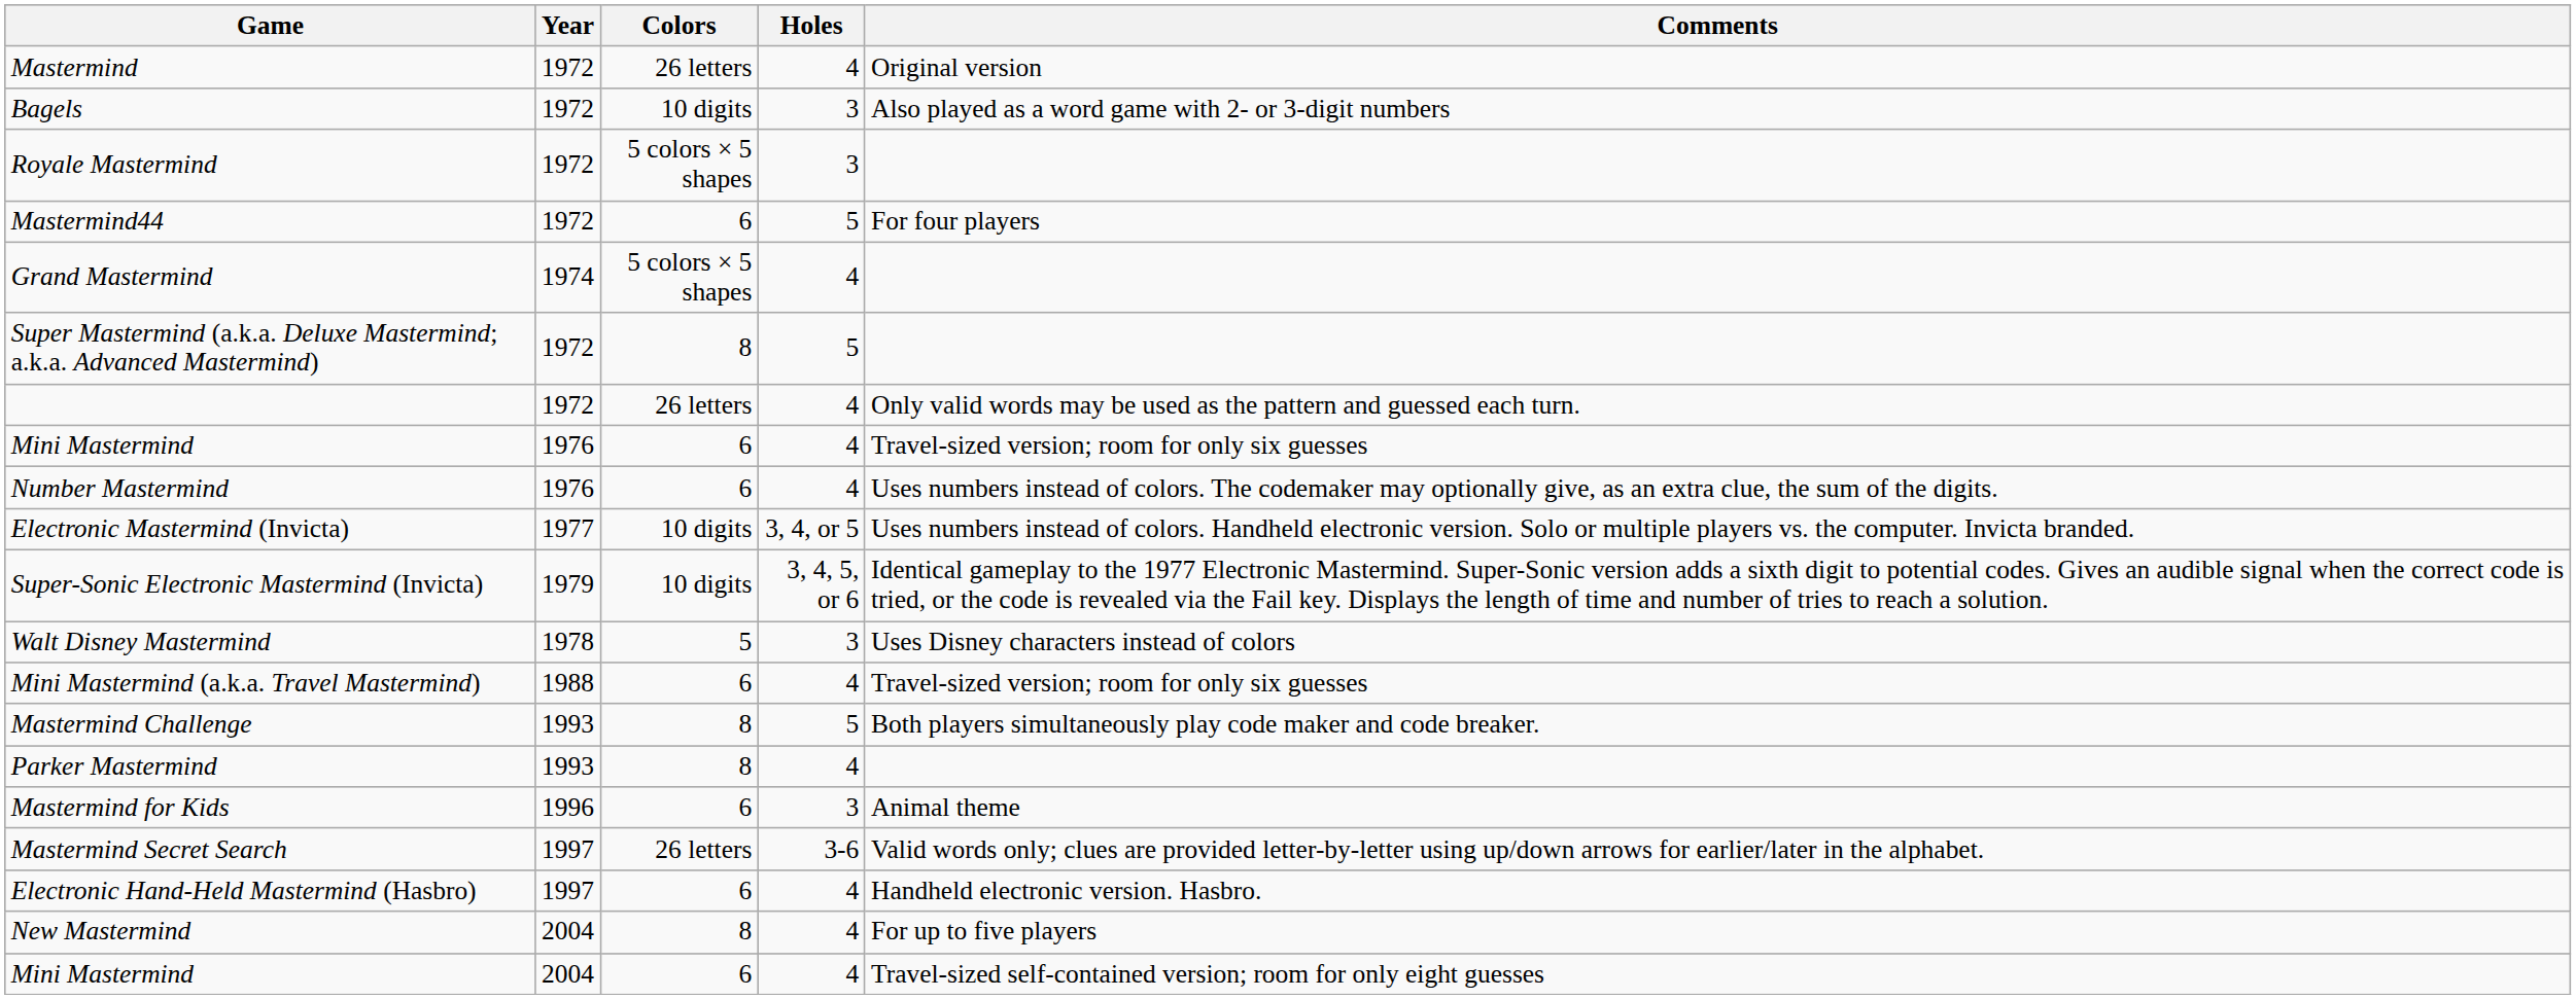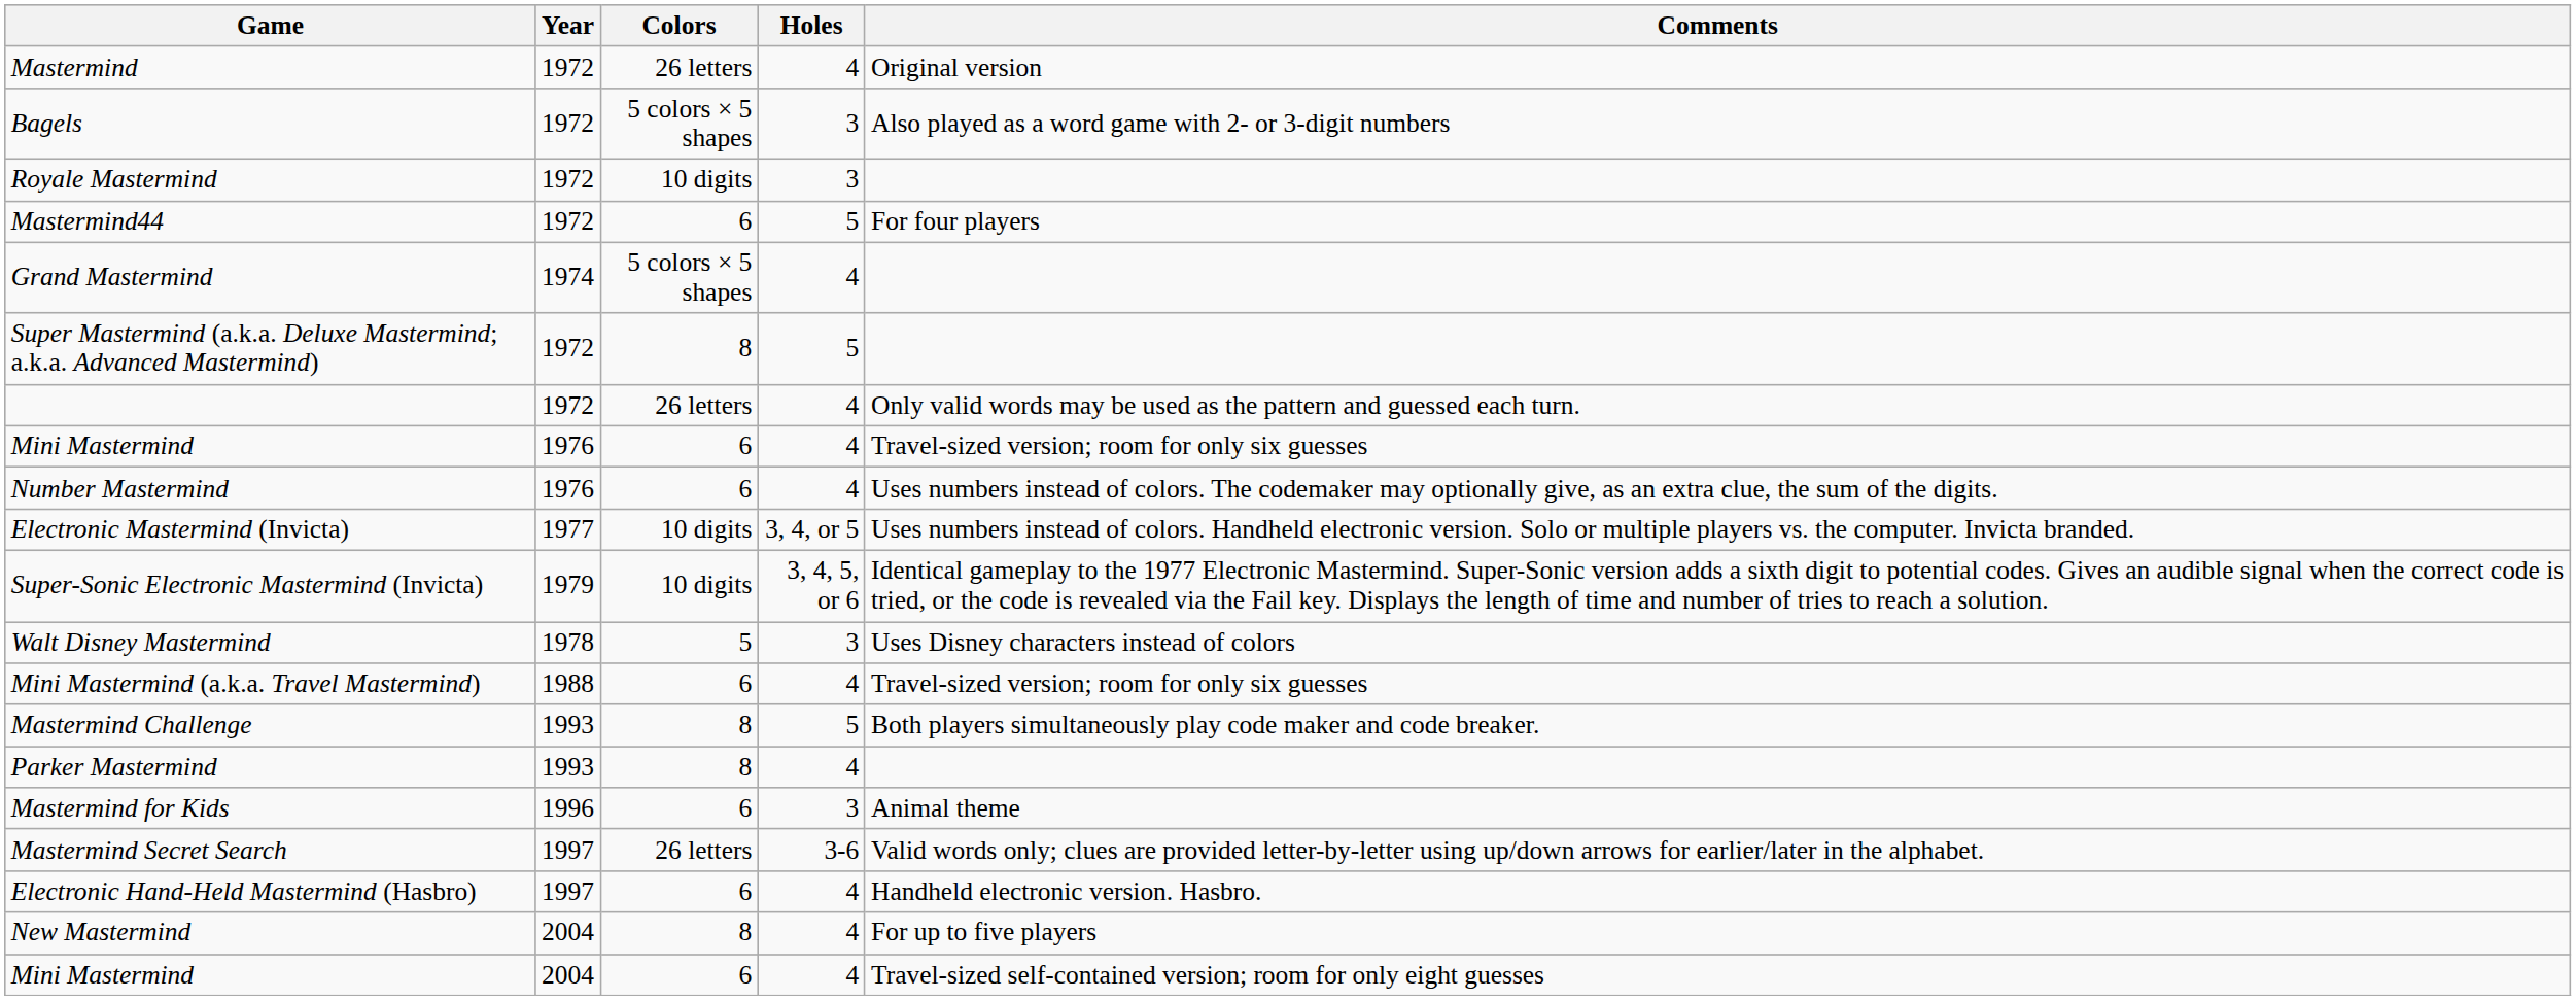Bagels | Colors: 10 digits -> 5 colors × 5 shapes
Royale Mastermind | Colors: 5 colors × 5 shapes -> 10 digits
